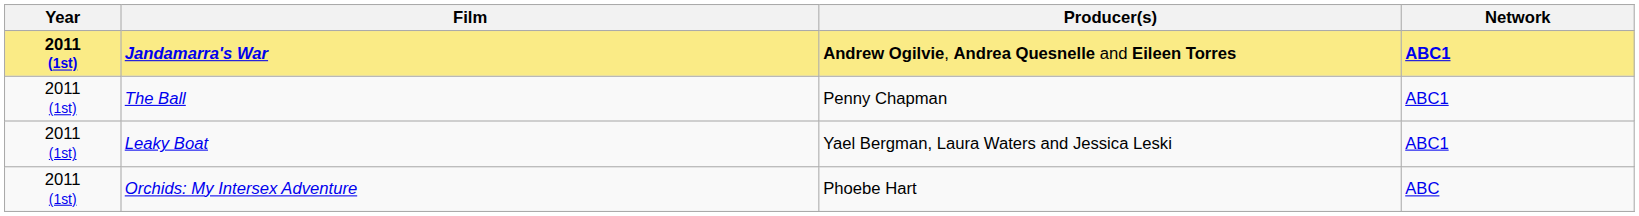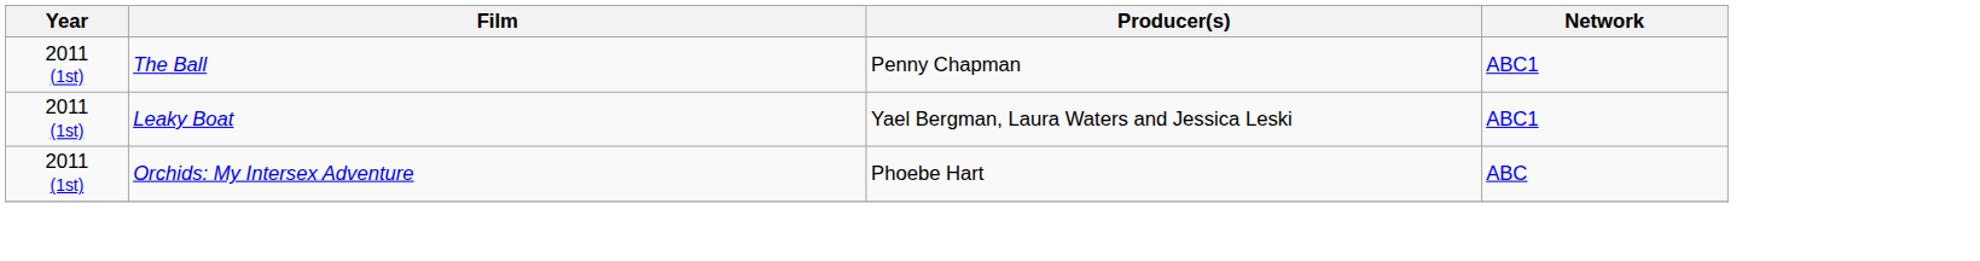- row: 2011 (1st) | Jandamarra's War | Andrew Ogilvie, Andrea Quesnelle and Eileen Torres | ABC1
